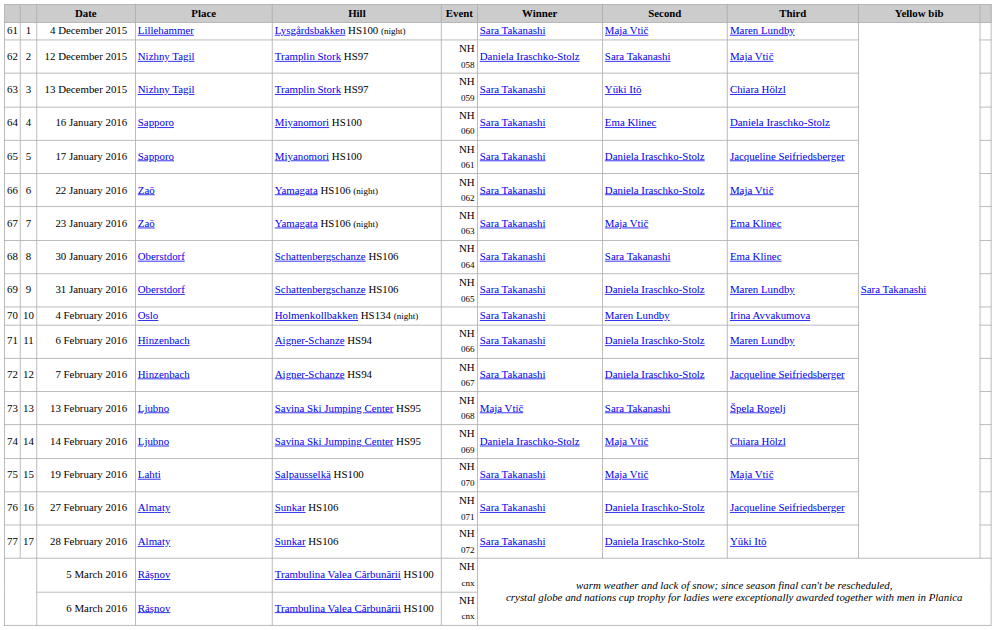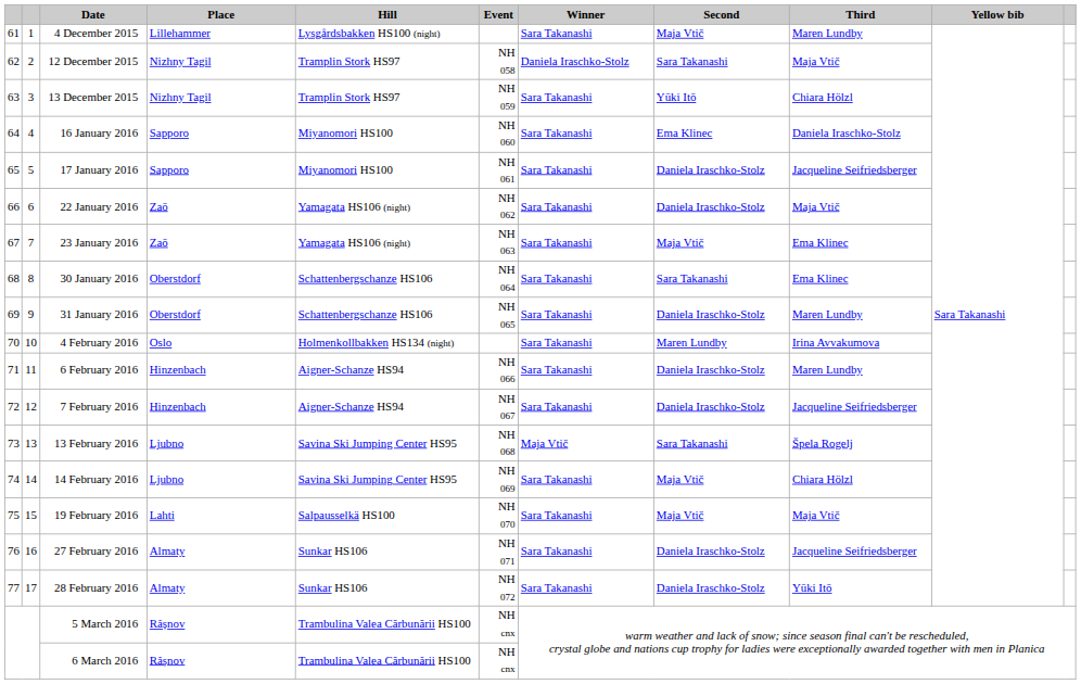14 February 2016 | Winner: Daniela Iraschko-Stolz -> Sara Takanashi
